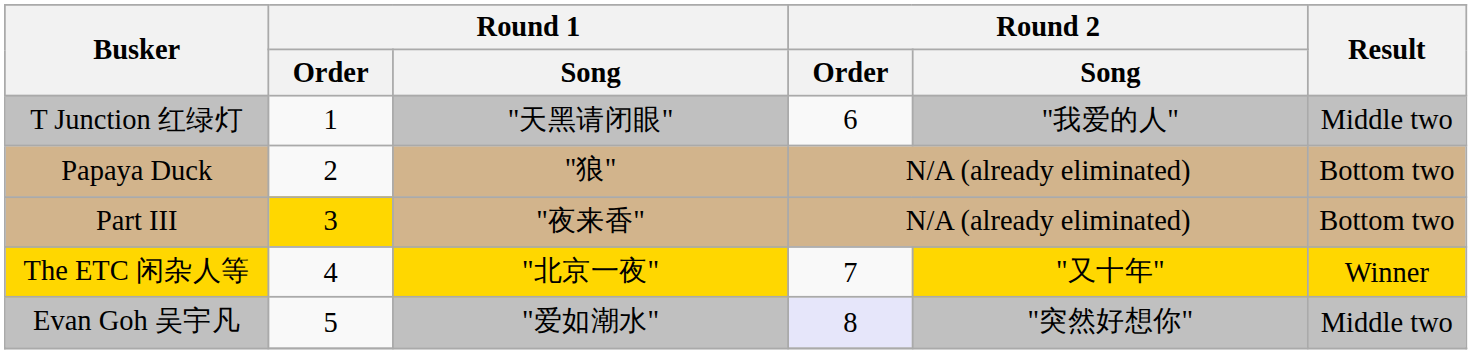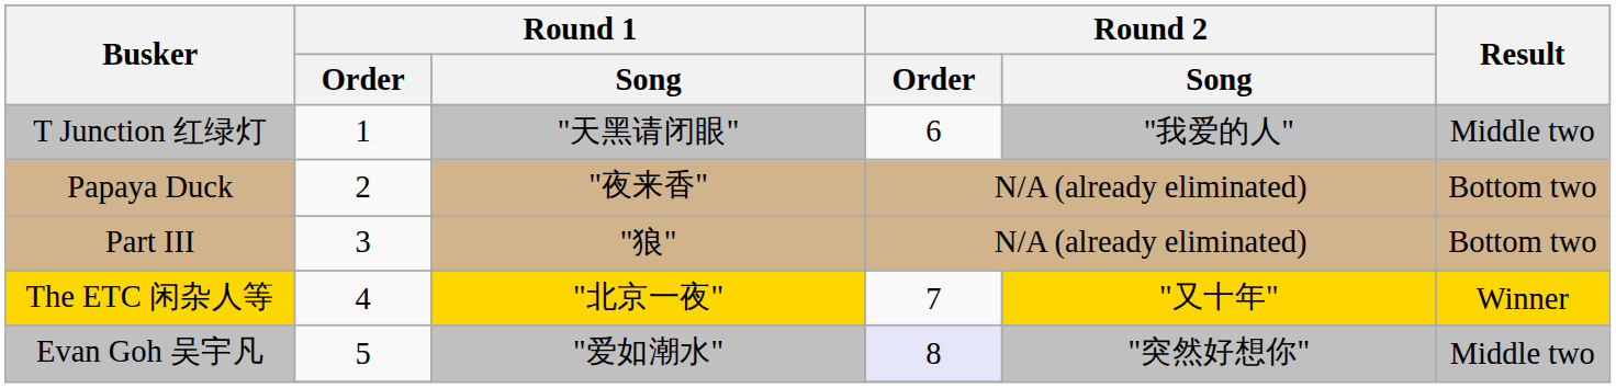Papaya Duck | Round 1 / Song: "狼" -> "夜来香"
Part III | Round 1 / Order: gold background -> no background
Part III | Round 1 / Song: "夜来香" -> "狼"
